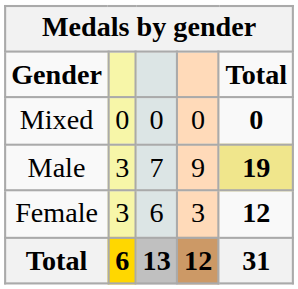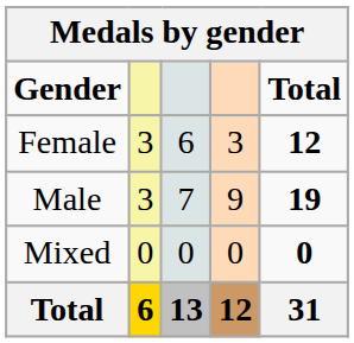rows swapped: Female <-> Mixed
Male | Total: khaki background -> no background
